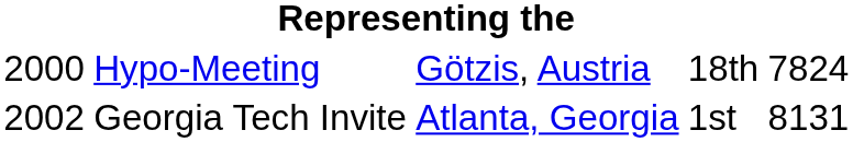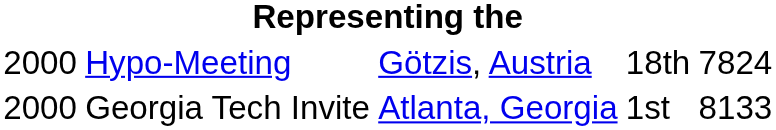Georgia Tech Invite | column 1: 2002 -> 2000
Georgia Tech Invite | column 5: 8131 -> 8133
